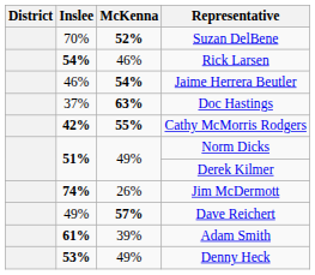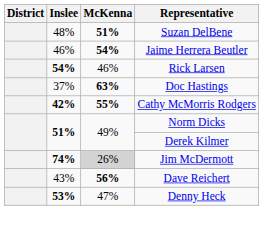Suzan DelBene | Inslee: 70% -> 48%
Suzan DelBene | McKenna: 52% -> 51%
rows swapped: Rick Larsen <-> Jaime Herrera Beutler
Jim McDermott | McKenna: no background -> lightgrey background
Dave Reichert | Inslee: 49% -> 43%
Dave Reichert | McKenna: 57% -> 56%
- row: 61% | 39% | Adam Smith
Denny Heck | McKenna: 49% -> 47%
